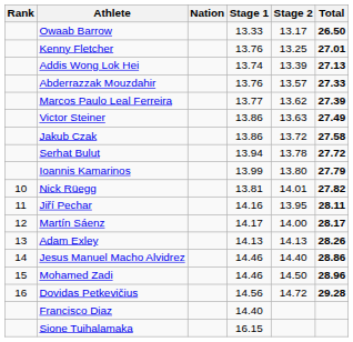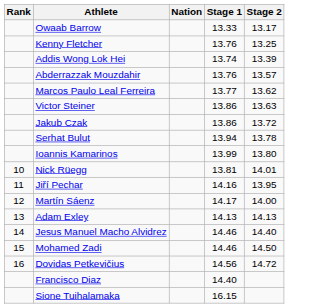- column: Total | 26.50 | 27.01 | 27.13 | 27.33 | 27.39 | 27.49 | 27.58 | 27.72 | 27.79 | 27.82 | 28.11 | 28.17 | 28.26 | 28.86 | 28.96 | 29.28
